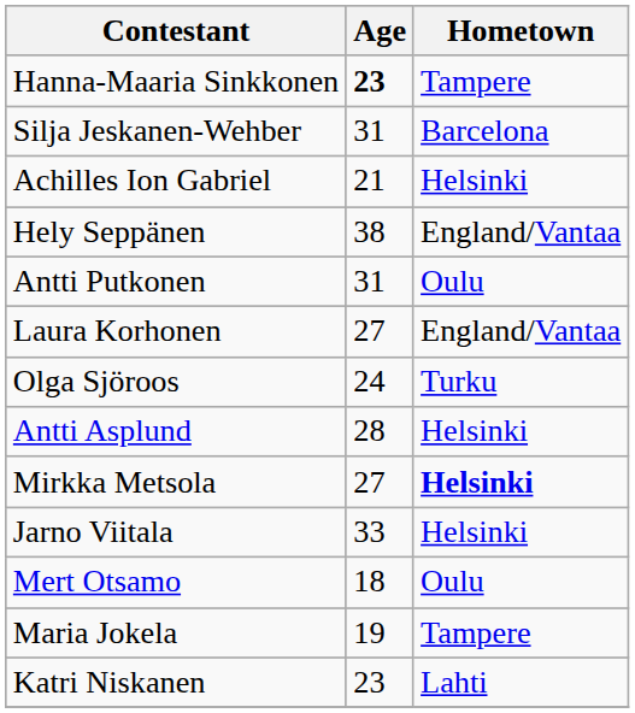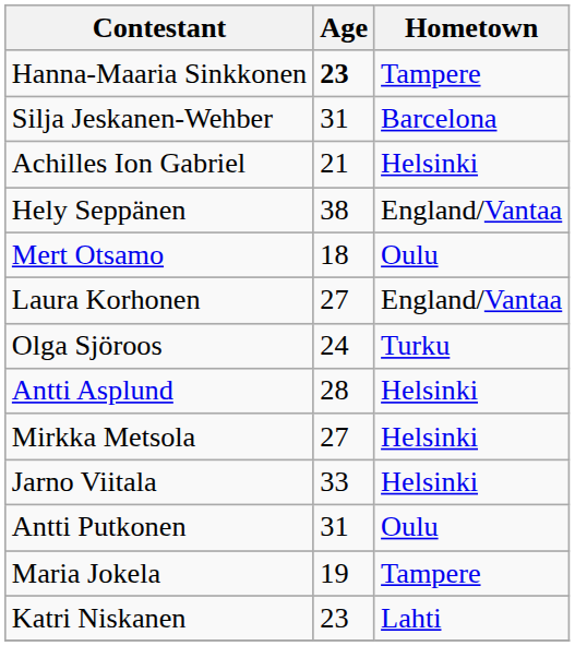rows swapped: Antti Putkonen <-> Mert Otsamo
Mirkka Metsola | Hometown: bold -> normal
